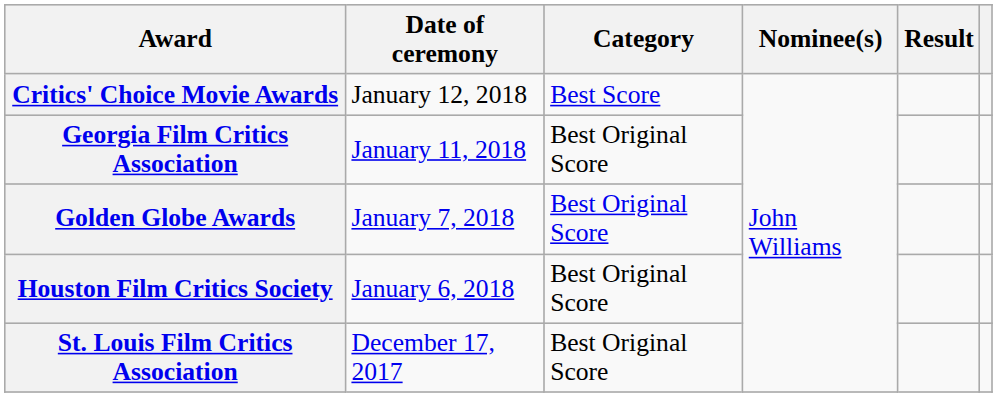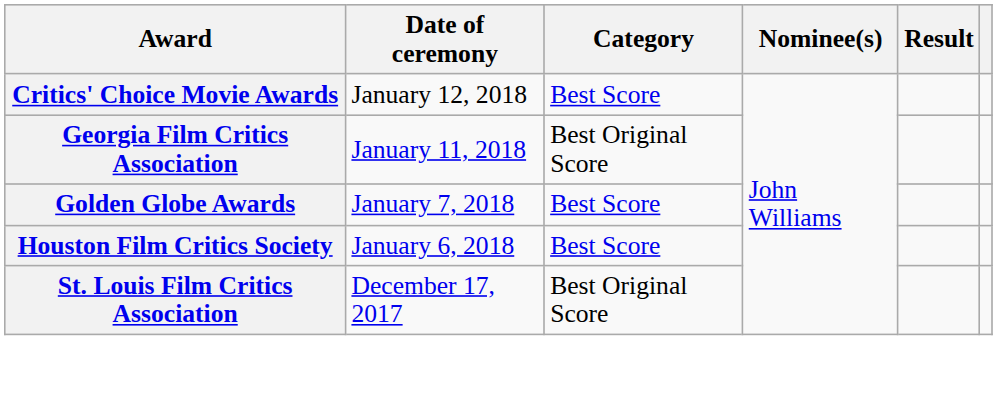Golden Globe Awards | Category: Best Original Score -> Best Score
Houston Film Critics Society | Category: Best Original Score -> Best Score
